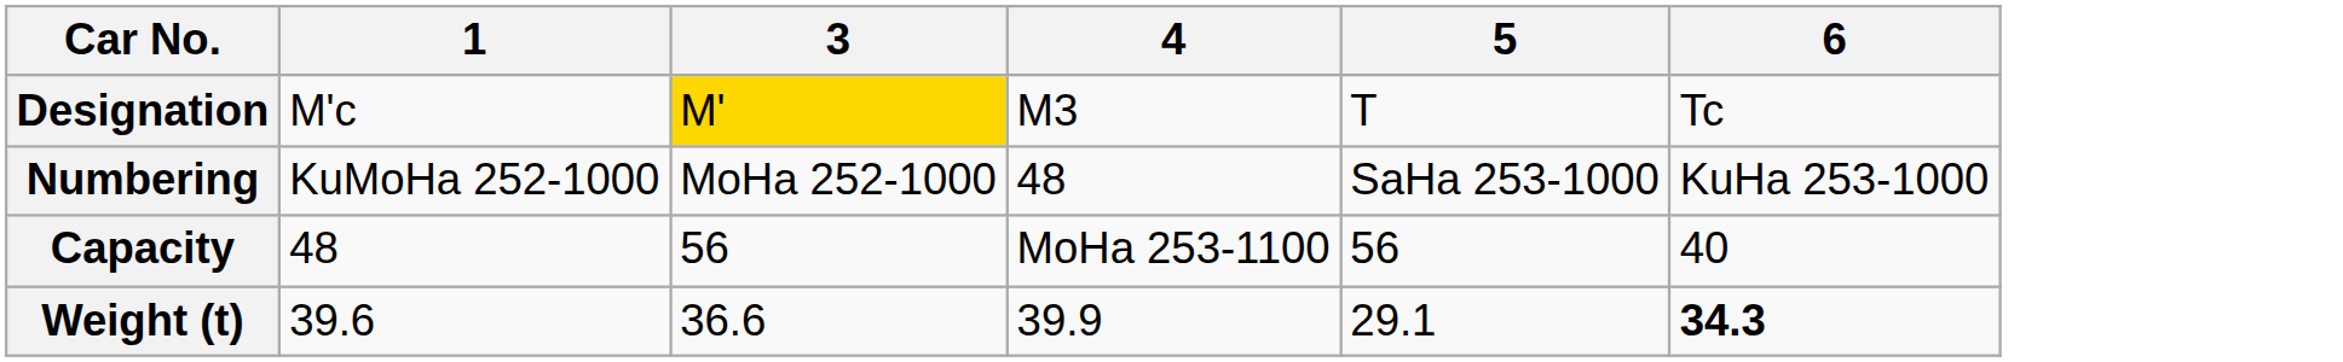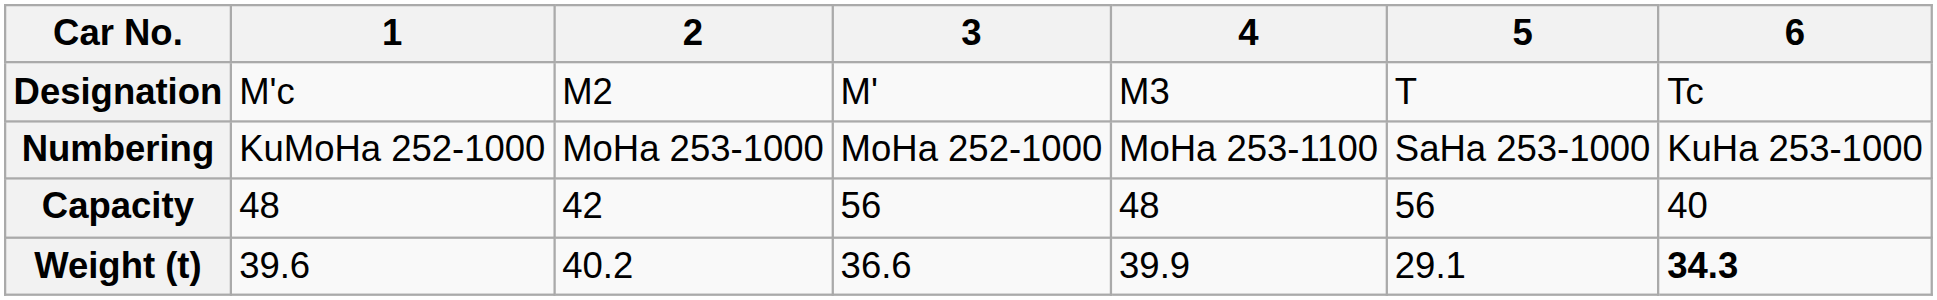+ column: 2 | M2 | MoHa 253-1000 | 42 | 40.2
Designation | 3: gold background -> no background
Numbering | 4: 48 -> MoHa 253-1100
Capacity | 4: MoHa 253-1100 -> 48
